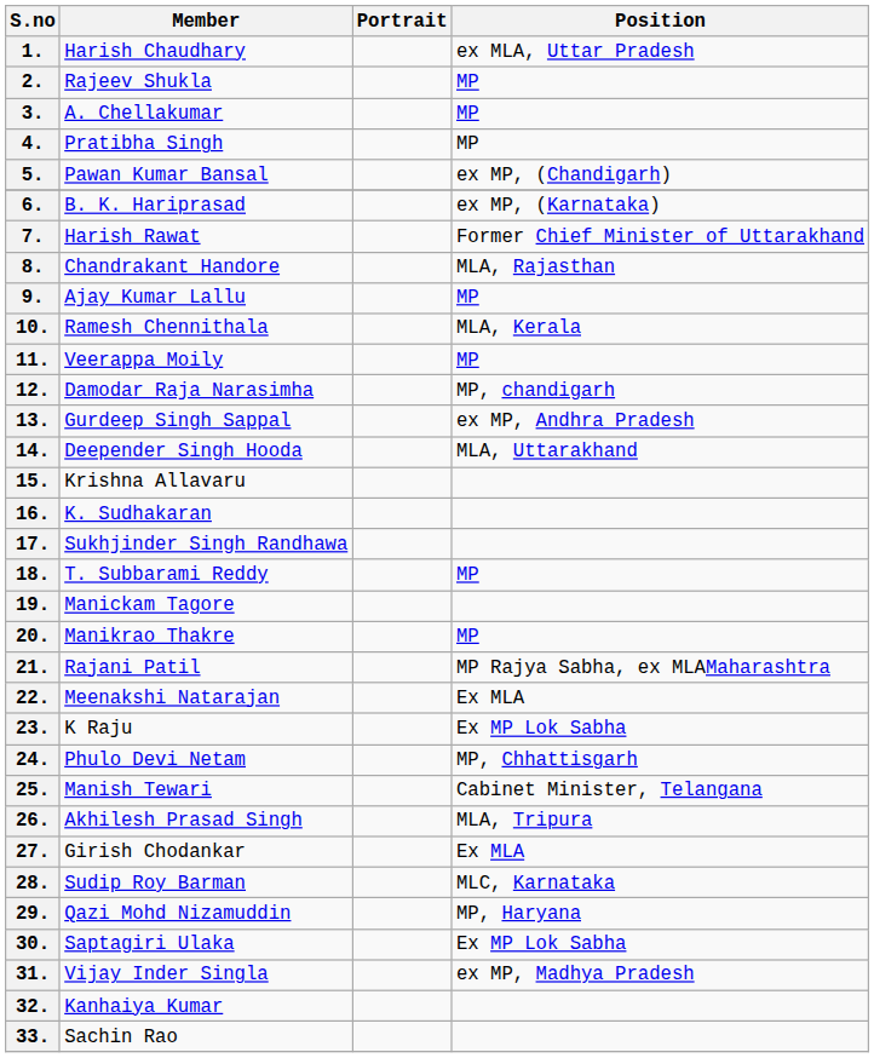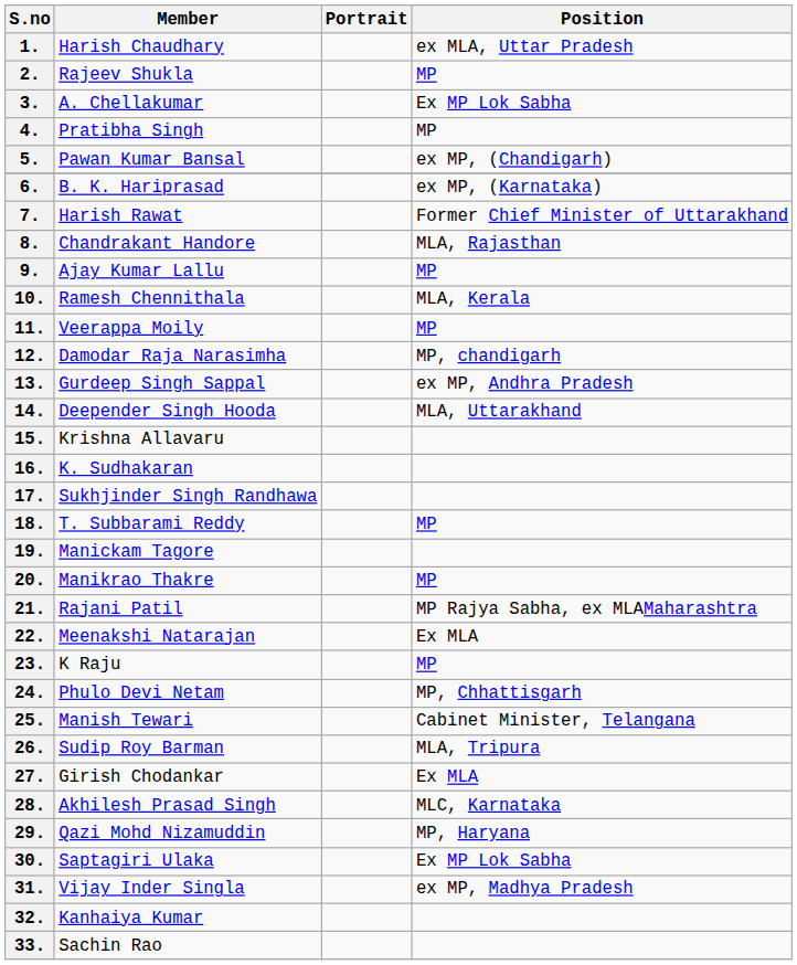3. | Position: MP -> Ex MP Lok Sabha
23. | Position: Ex MP Lok Sabha -> MP
26. | Member: Akhilesh Prasad Singh -> Sudip Roy Barman
28. | Member: Sudip Roy Barman -> Akhilesh Prasad Singh
